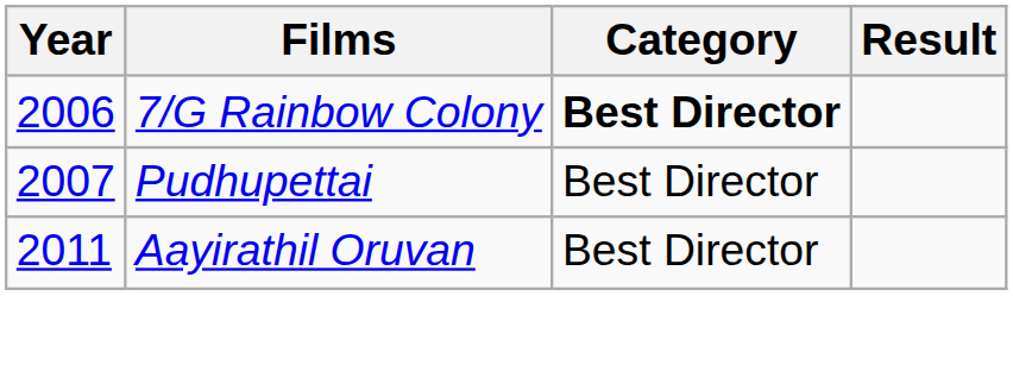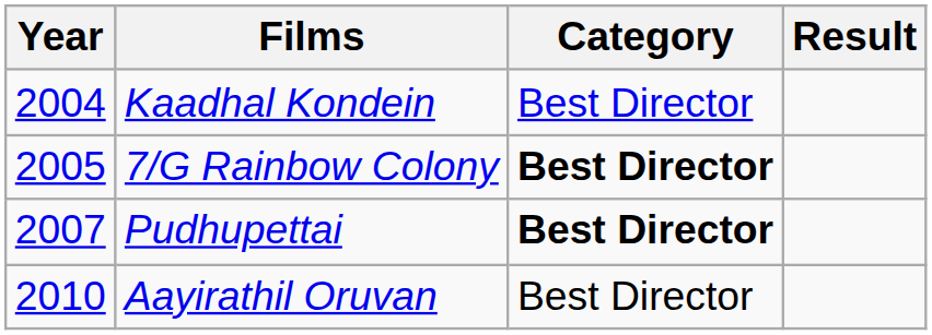+ row: 2004 | Kaadhal Kondein | Best Director
7/G Rainbow Colony | Year: 2006 -> 2005
Pudhupettai | Category: normal -> bold
Aayirathil Oruvan | Year: 2011 -> 2010
